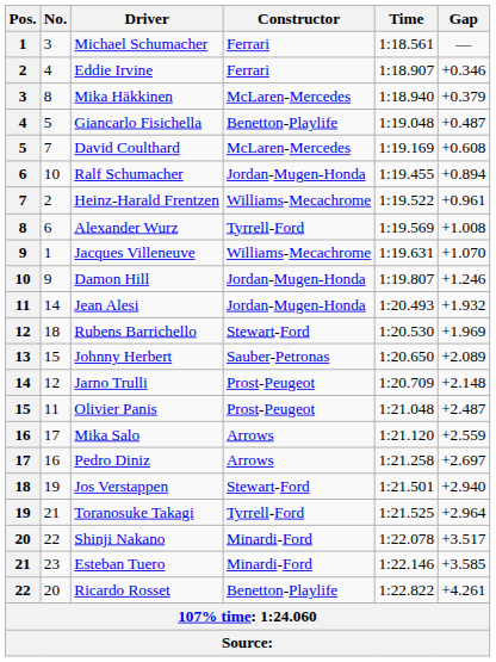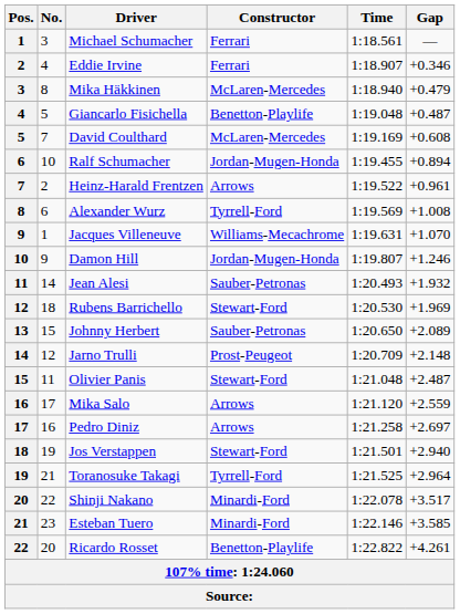Mika Häkkinen | Gap: +0.379 -> +0.479
Heinz-Harald Frentzen | Constructor: Williams-Mecachrome -> Arrows
Jean Alesi | Constructor: Jordan-Mugen-Honda -> Sauber-Petronas
Olivier Panis | Constructor: Prost-Peugeot -> Stewart-Ford
